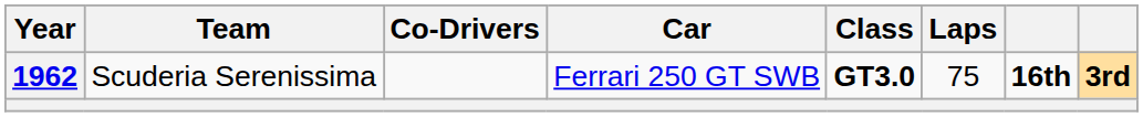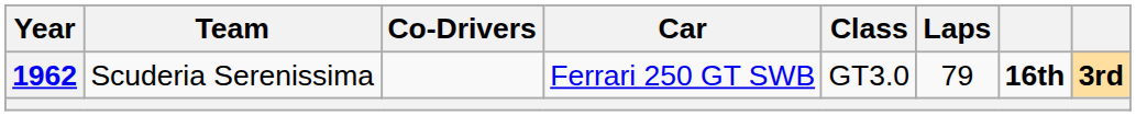1962 | Class: bold -> normal
1962 | Laps: 75 -> 79
